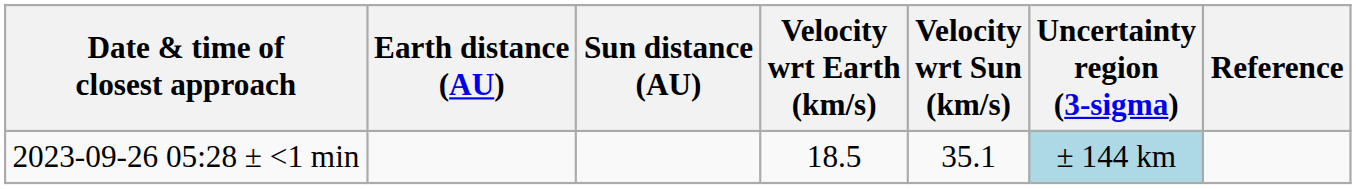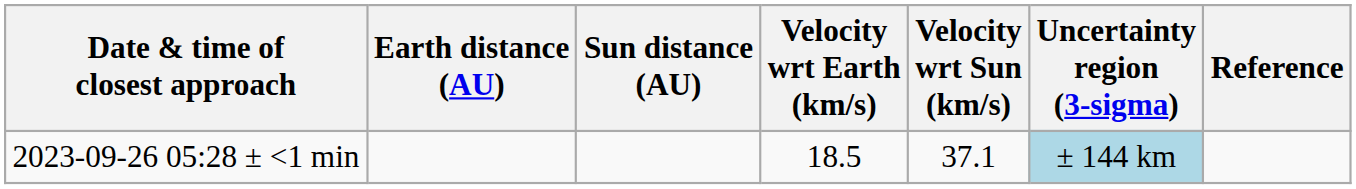2023-09-26 05:28 ± <1 min | Velocity wrt Sun (km/s): 35.1 -> 37.1
